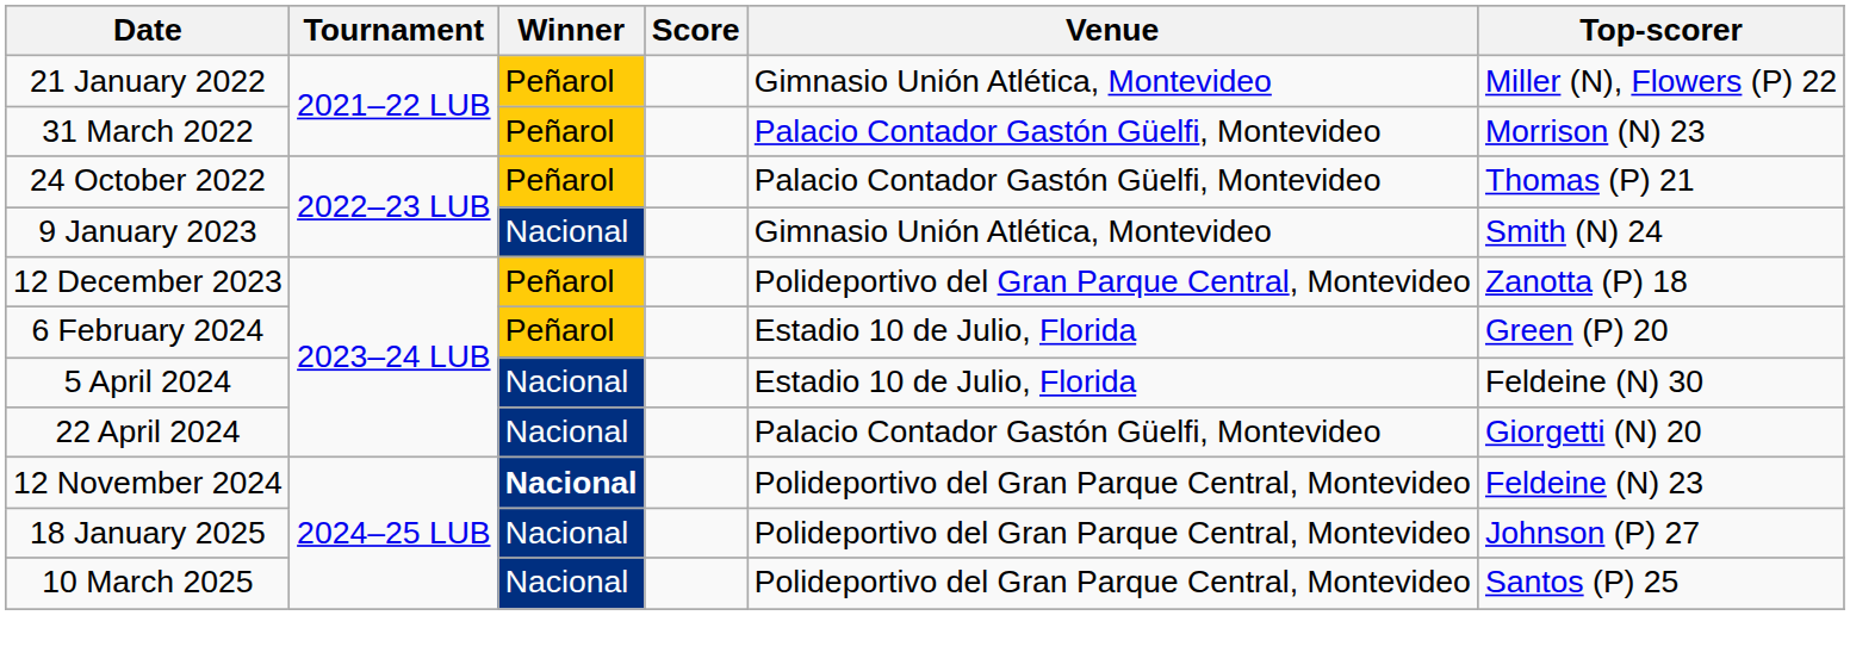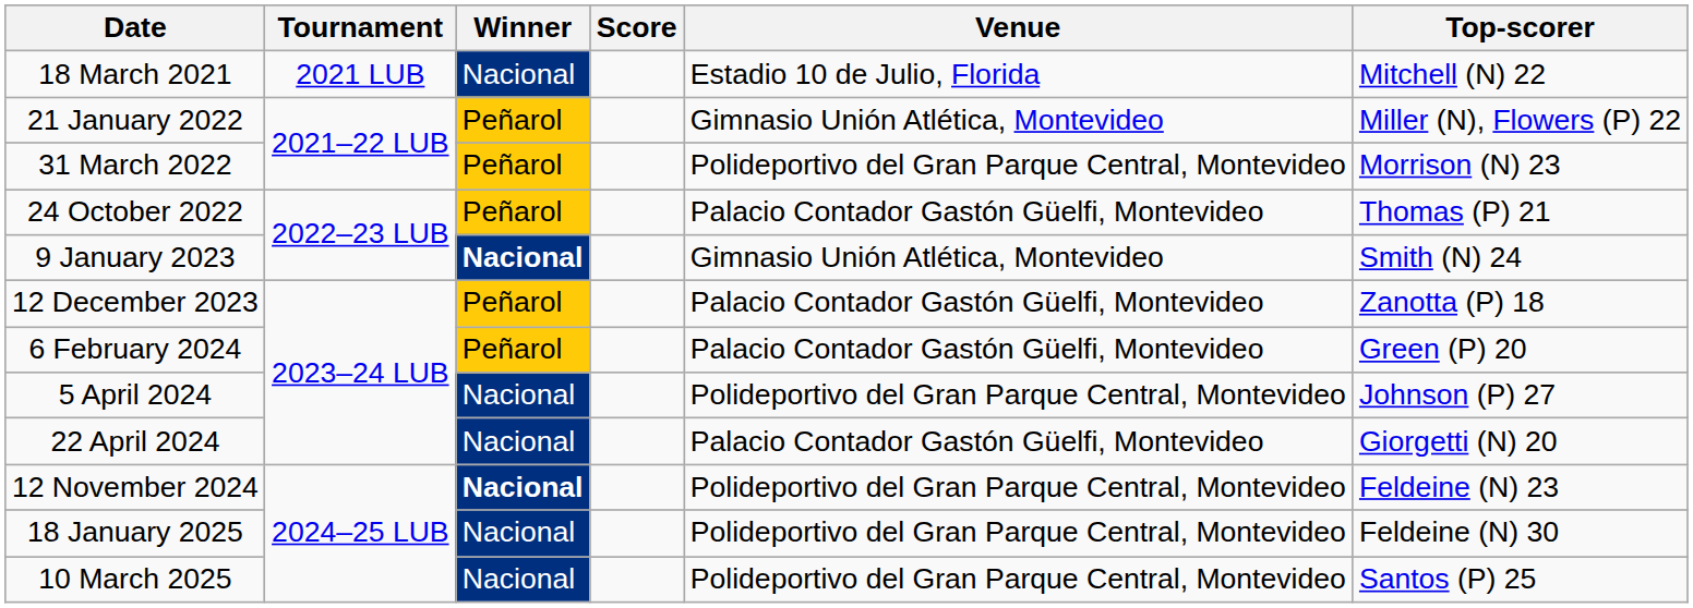+ row: 18 March 2021 | 2021 LUB | Nacional | Estadio 10 de Julio, Florida | Mitchell (N) 22
31 March 2022 | Venue: Palacio Contador Gastón Güelfi, Montevideo -> Polideportivo del Gran Parque Central, Montevideo
9 January 2023 | Winner: normal -> bold
12 December 2023 | Venue: Polideportivo del Gran Parque Central, Montevideo -> Palacio Contador Gastón Güelfi, Montevideo
6 February 2024 | Venue: Estadio 10 de Julio, Florida -> Palacio Contador Gastón Güelfi, Montevideo
5 April 2024 | Venue: Estadio 10 de Julio, Florida -> Polideportivo del Gran Parque Central, Montevideo
5 April 2024 | Top-scorer: Feldeine (N) 30 -> Johnson (P) 27
18 January 2025 | Top-scorer: Johnson (P) 27 -> Feldeine (N) 30
